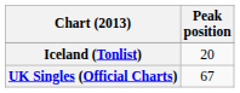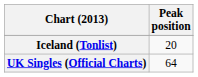UK Singles (Official Charts) | Peak position: 67 -> 64
